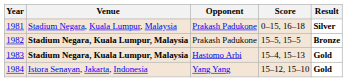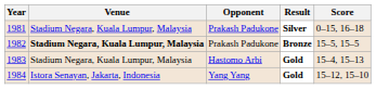columns swapped: Score <-> Result
1983 | Venue: bold -> normal
